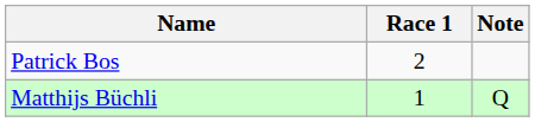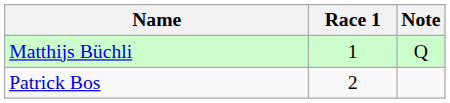rows swapped: Matthijs Büchli <-> Patrick Bos
